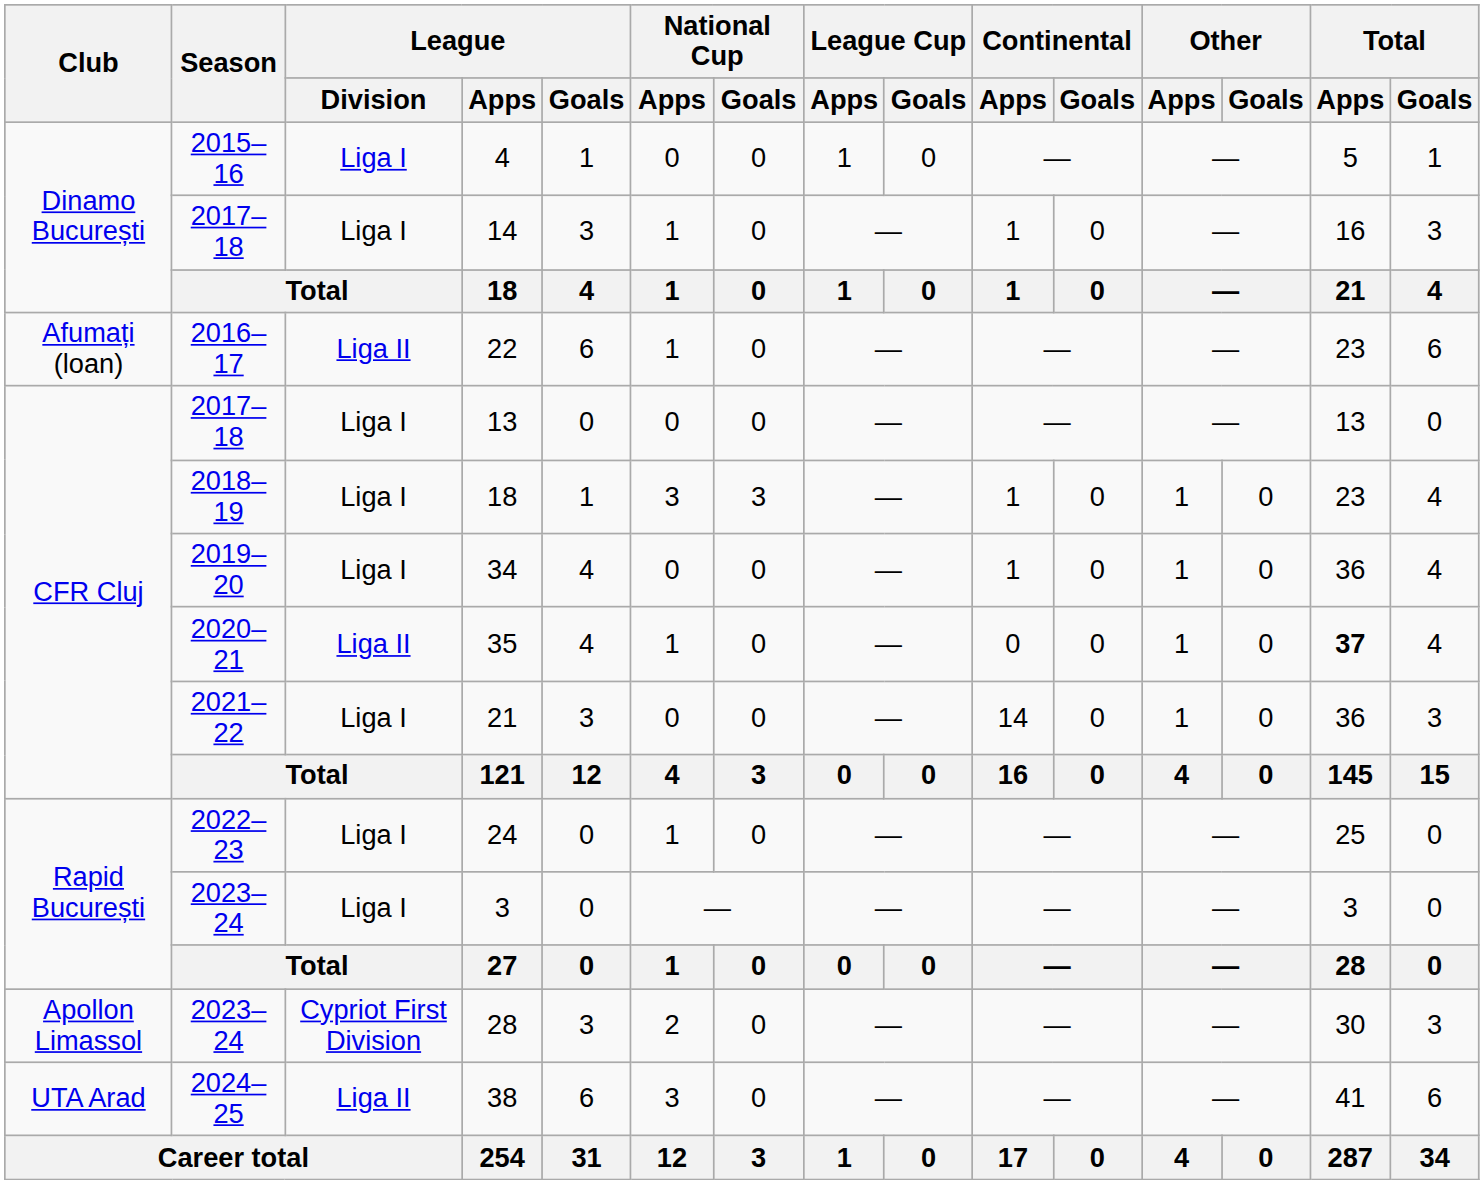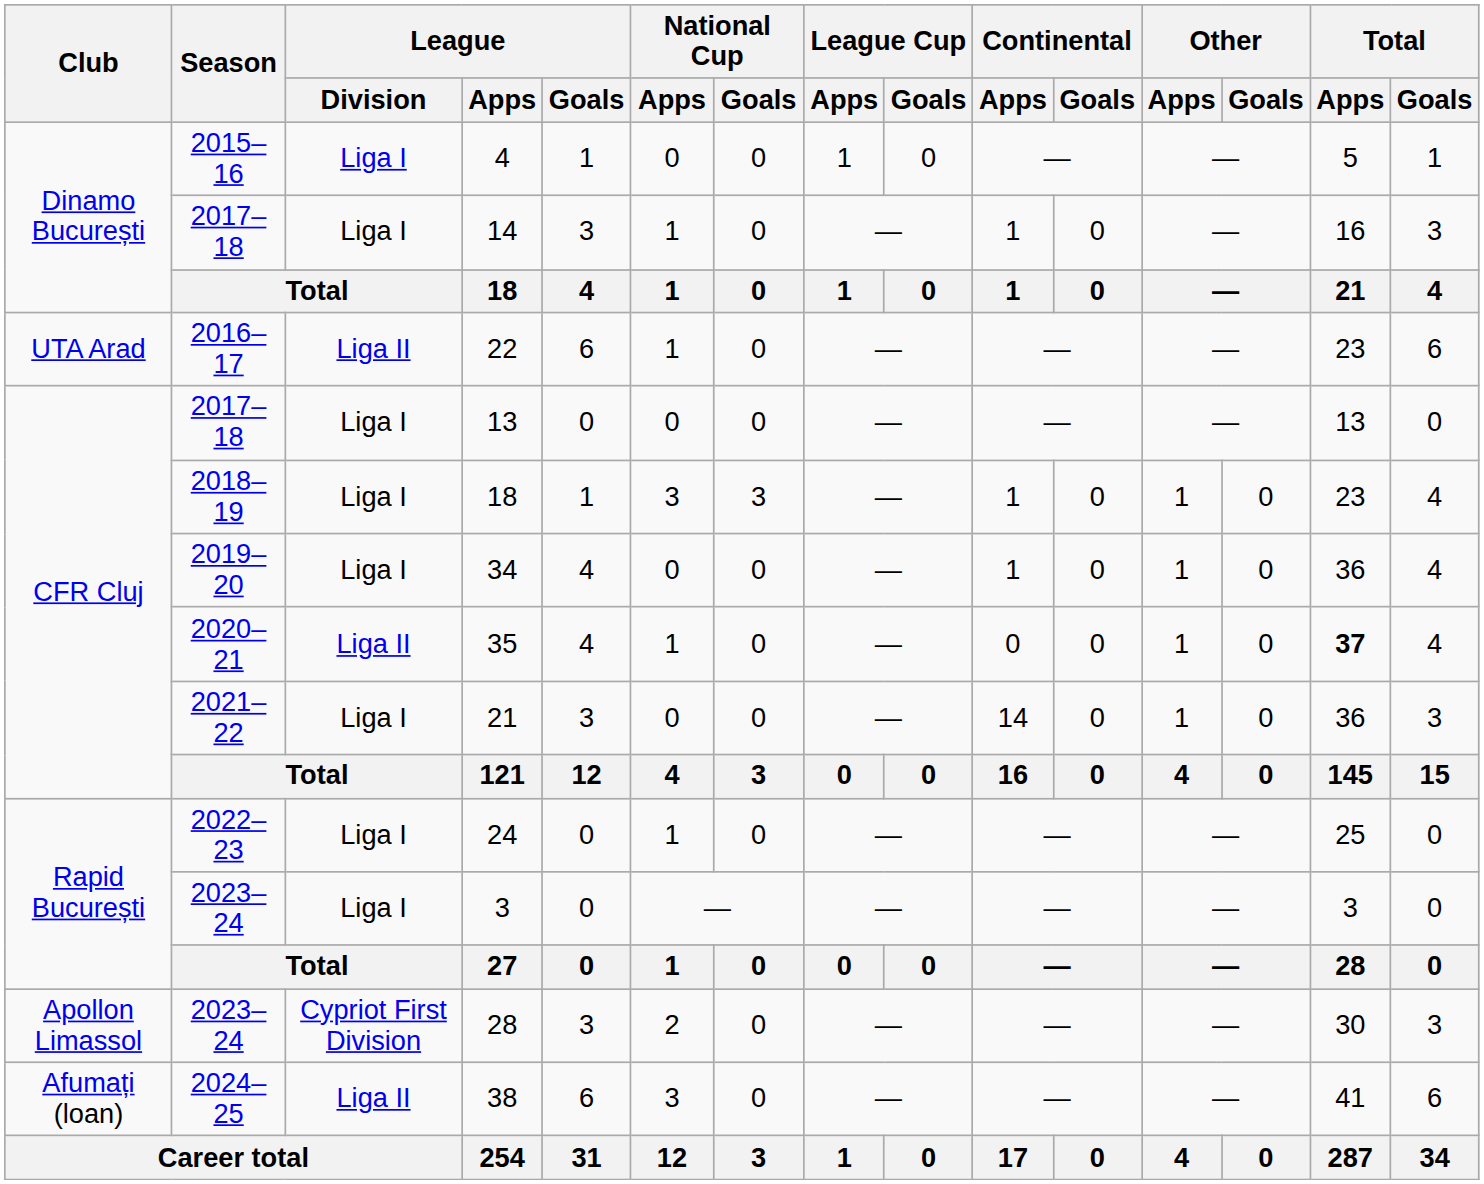22 | Club: Afumați (loan) -> UTA Arad
38 | Club: UTA Arad -> Afumați (loan)
